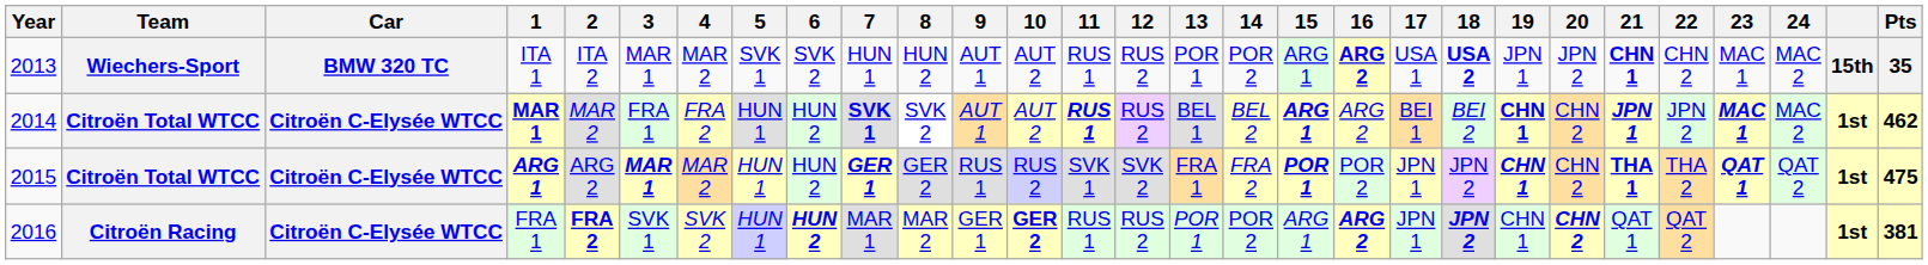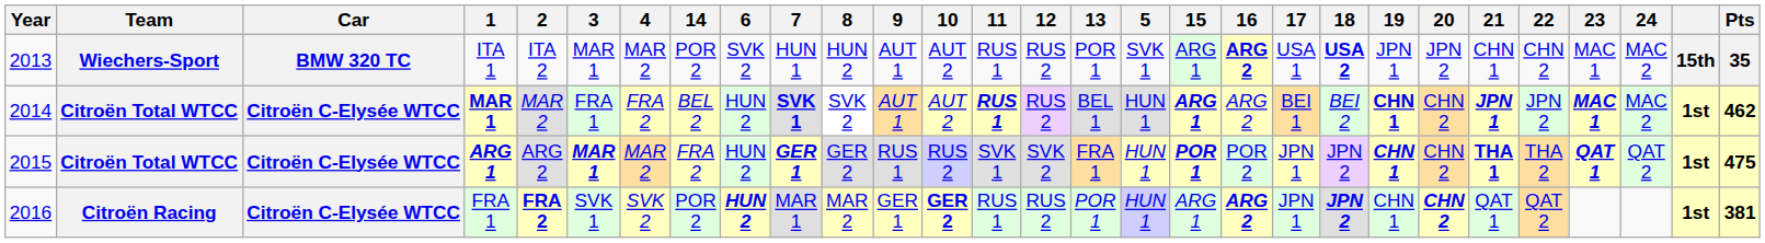columns swapped: 5 <-> 14
ITA 1 | 21: bold -> normal
